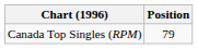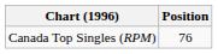Canada Top Singles (RPM) | Position: 79 -> 76
